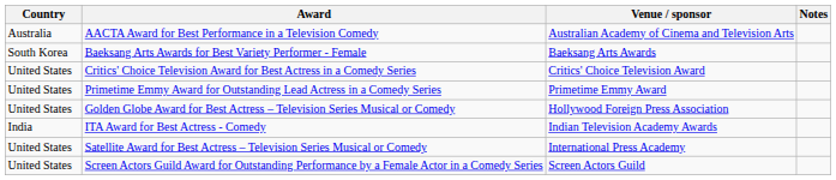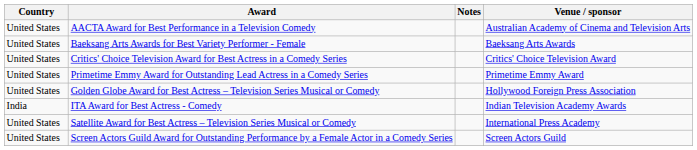columns swapped: Venue / sponsor <-> Notes
AACTA Award for Best Performance in a Television Comedy | Country: Australia -> United States
Baeksang Arts Awards for Best Variety Performer - Female | Country: South Korea -> United States
